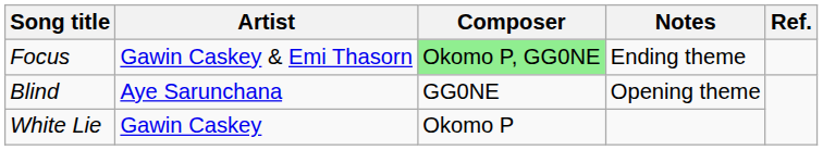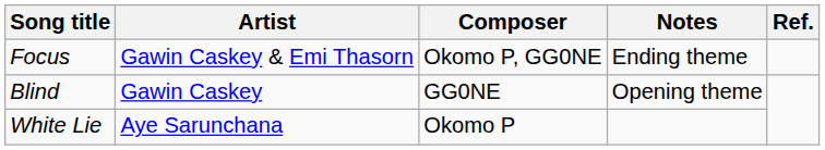Focus | Composer: lightgreen background -> no background
Blind | Artist: Aye Sarunchana -> Gawin Caskey
White Lie | Artist: Gawin Caskey -> Aye Sarunchana
